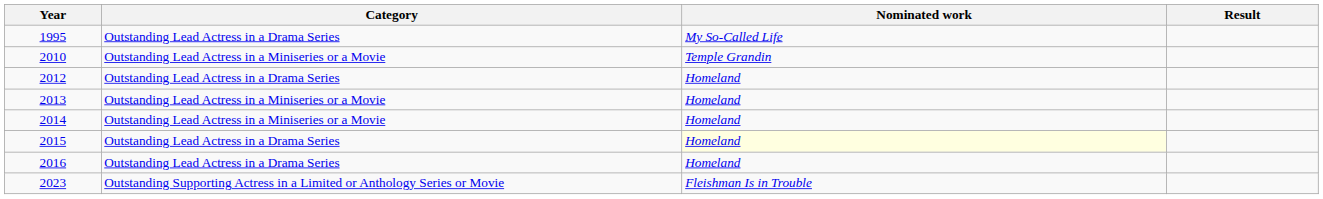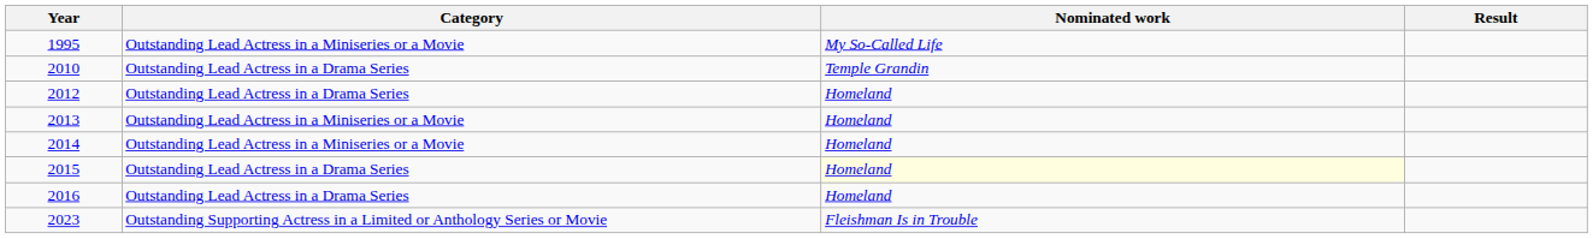1995 | Category: Outstanding Lead Actress in a Drama Series -> Outstanding Lead Actress in a Miniseries or a Movie
2010 | Category: Outstanding Lead Actress in a Miniseries or a Movie -> Outstanding Lead Actress in a Drama Series
